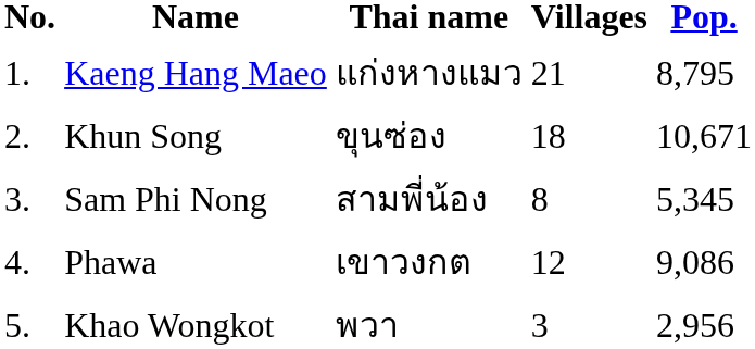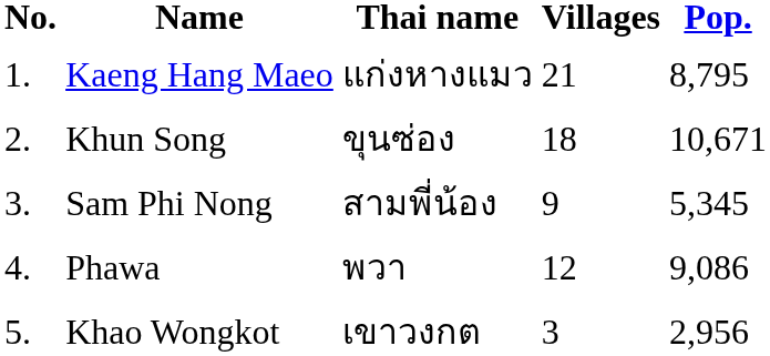Sam Phi Nong | Villages: 8 -> 9
Phawa | Thai name: เขาวงกต -> พวา
Khao Wongkot | Thai name: พวา -> เขาวงกต
